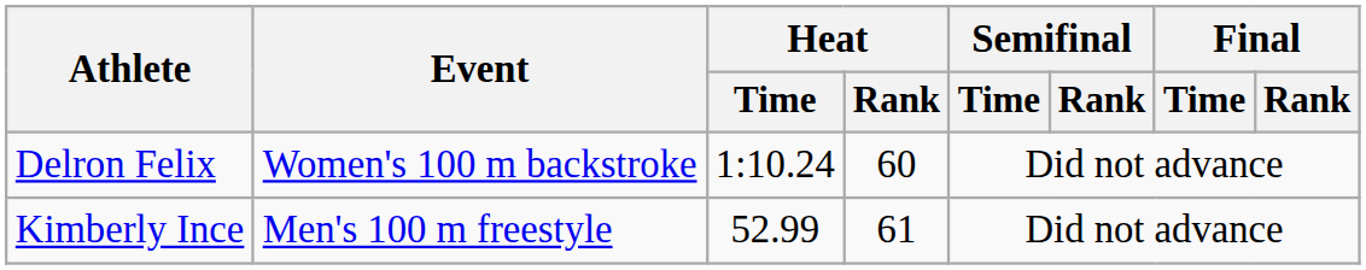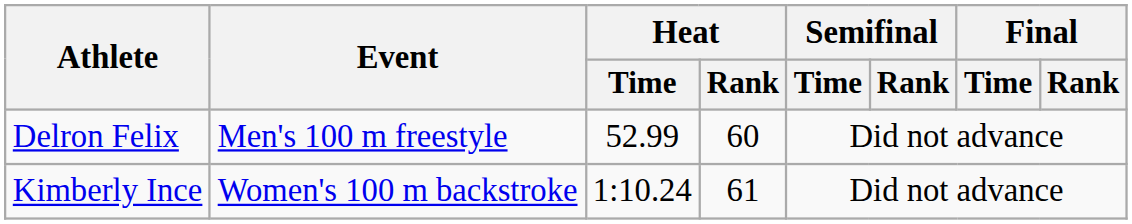Delron Felix | Event: Women's 100 m backstroke -> Men's 100 m freestyle
Delron Felix | Heat / Time: 1:10.24 -> 52.99
Kimberly Ince | Event: Men's 100 m freestyle -> Women's 100 m backstroke
Kimberly Ince | Heat / Time: 52.99 -> 1:10.24
